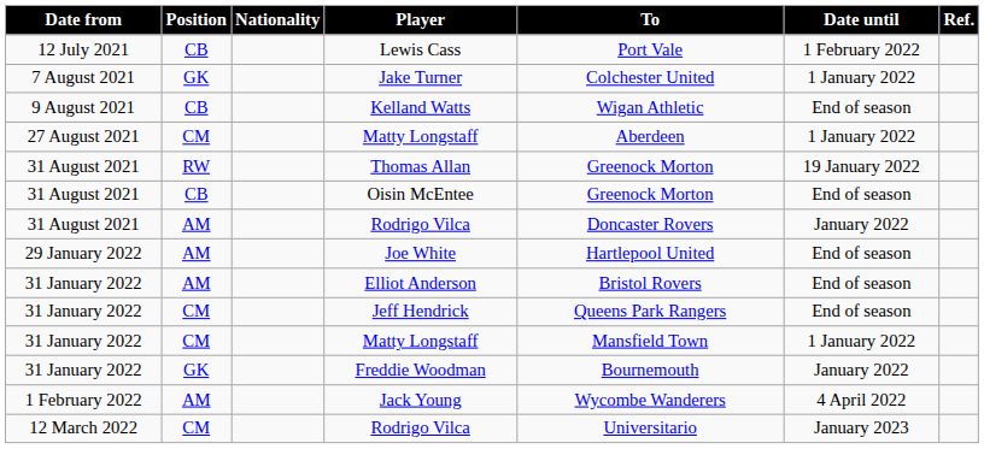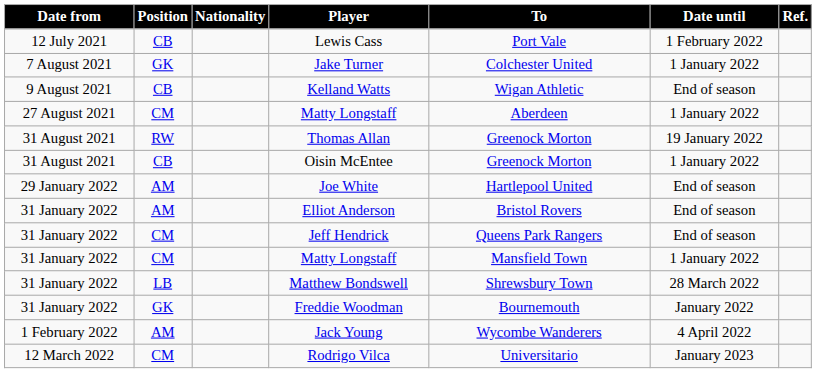Oisin McEntee | Date until: End of season -> 1 January 2022
- row: 31 August 2021 | AM | Rodrigo Vilca | Doncaster Rovers | January 2022
+ row: 31 January 2022 | LB | Matthew Bondswell | Shrewsbury Town | 28 March 2022
